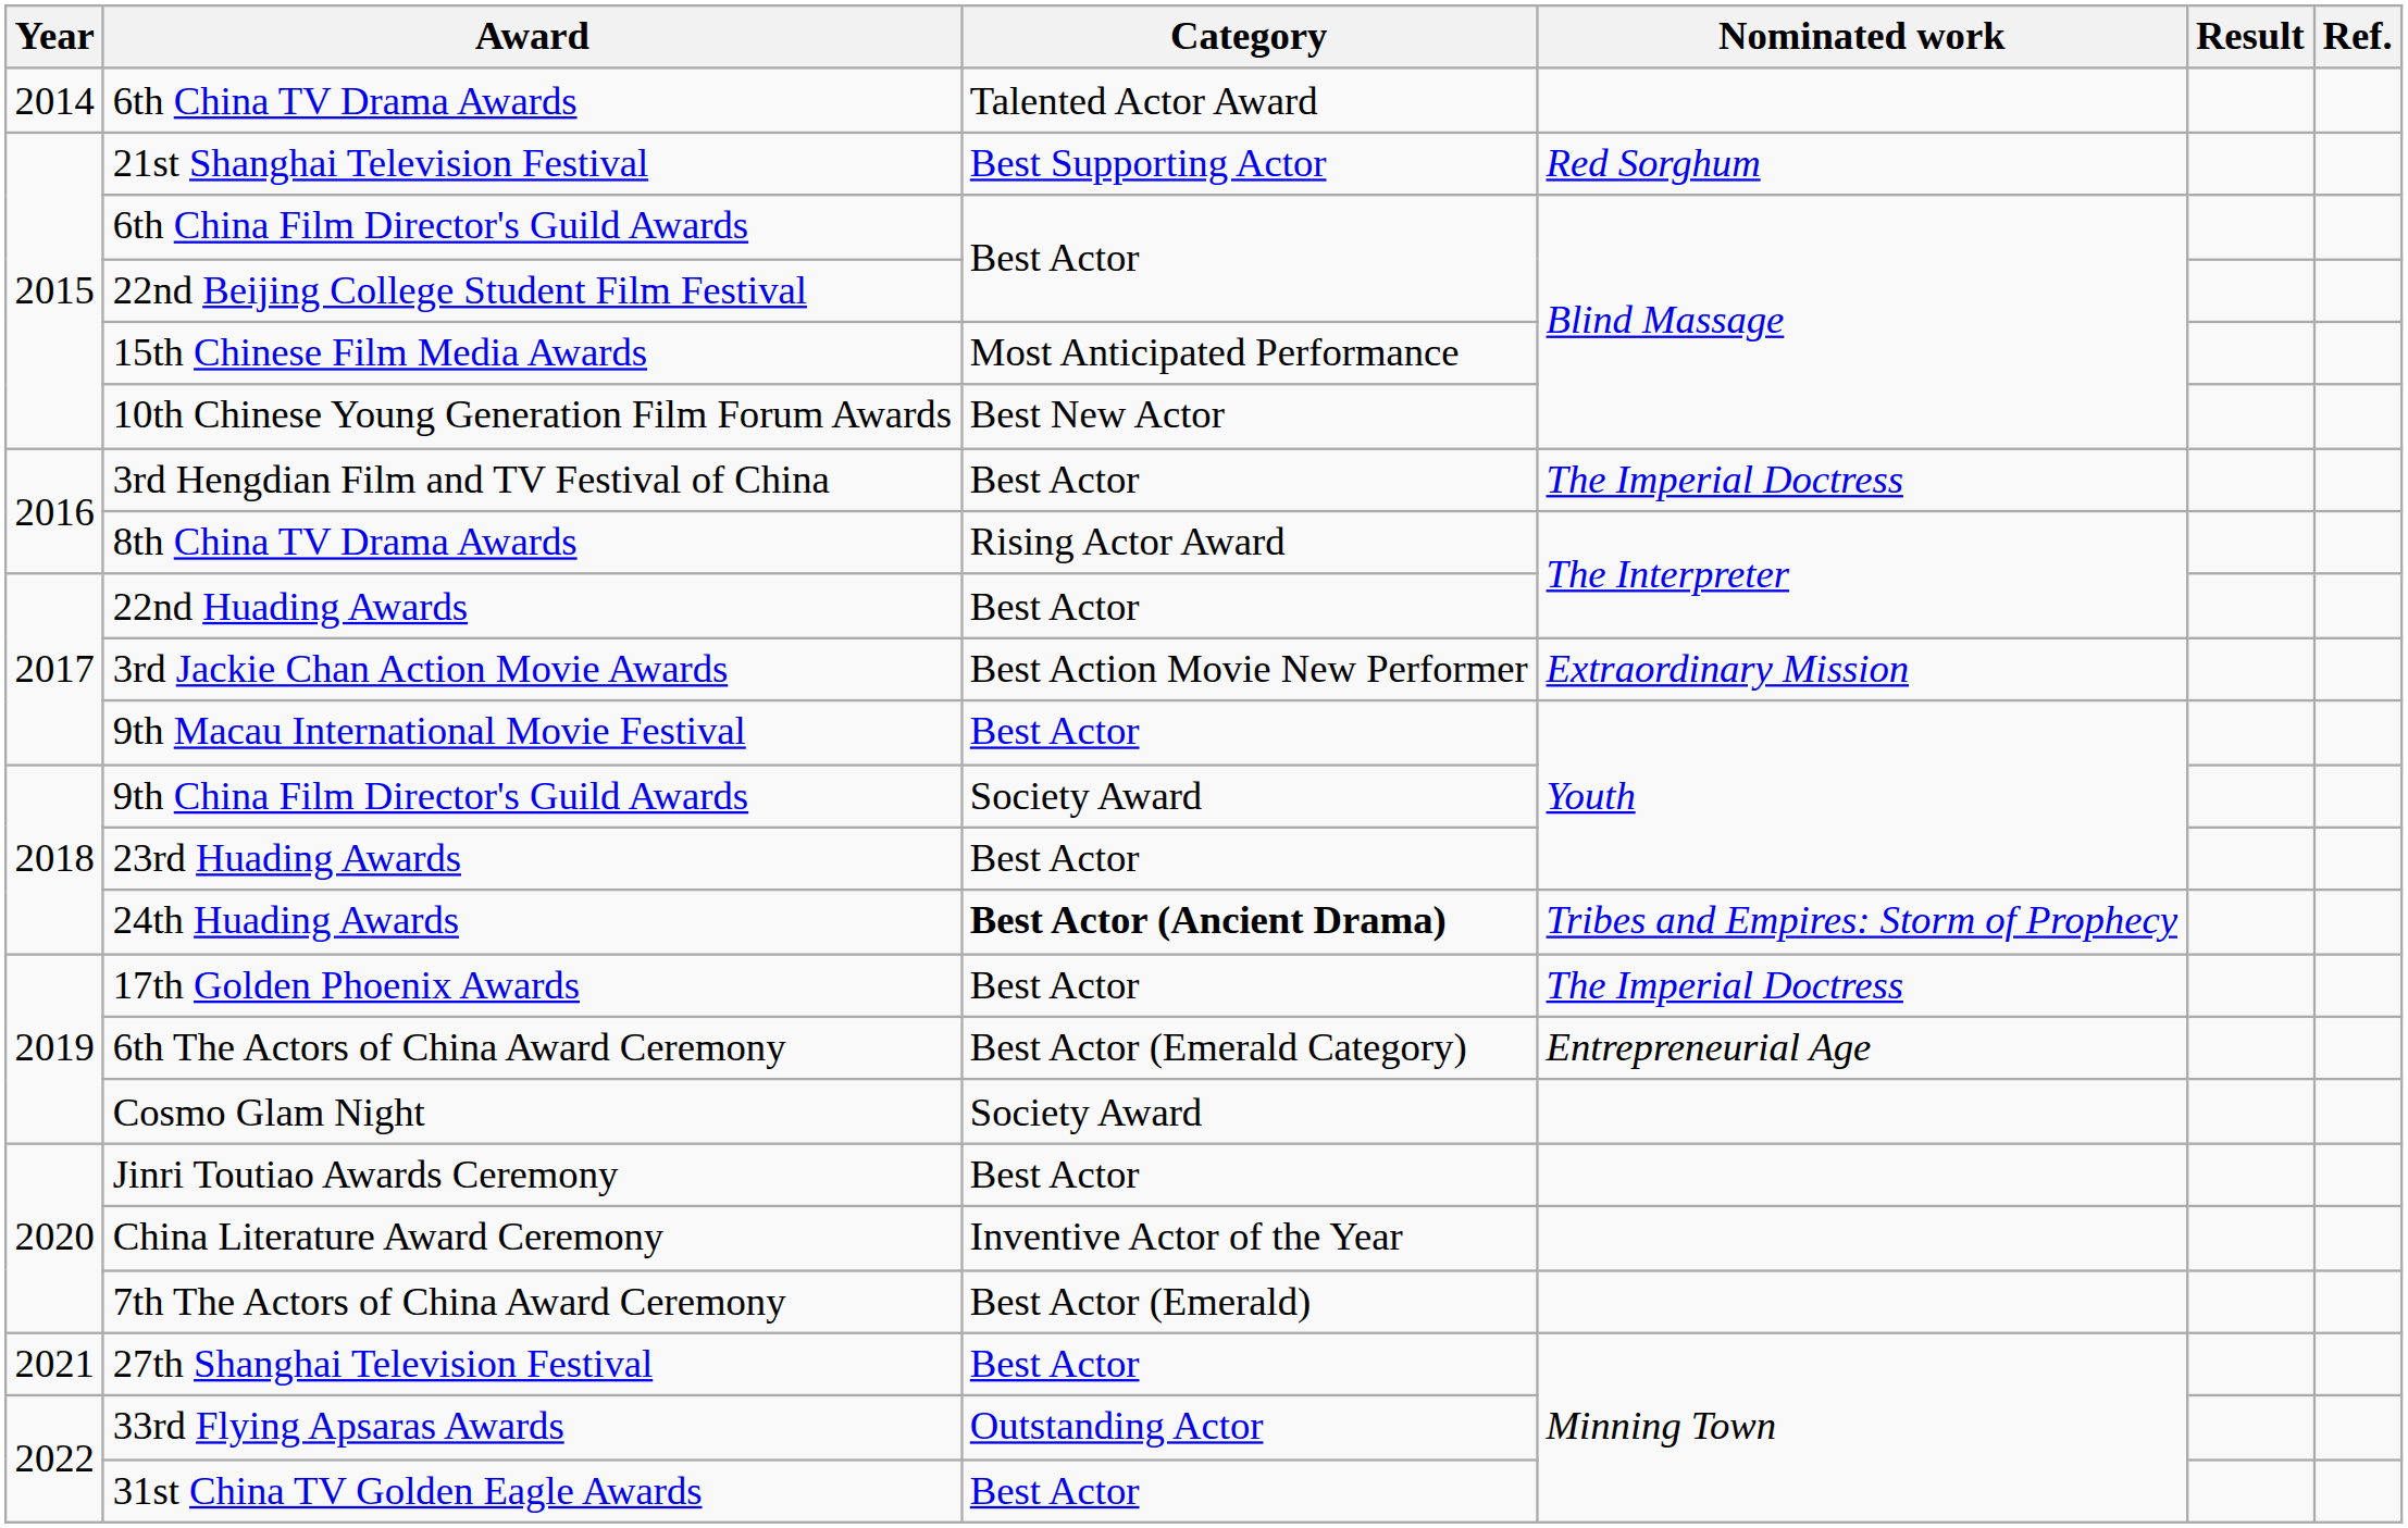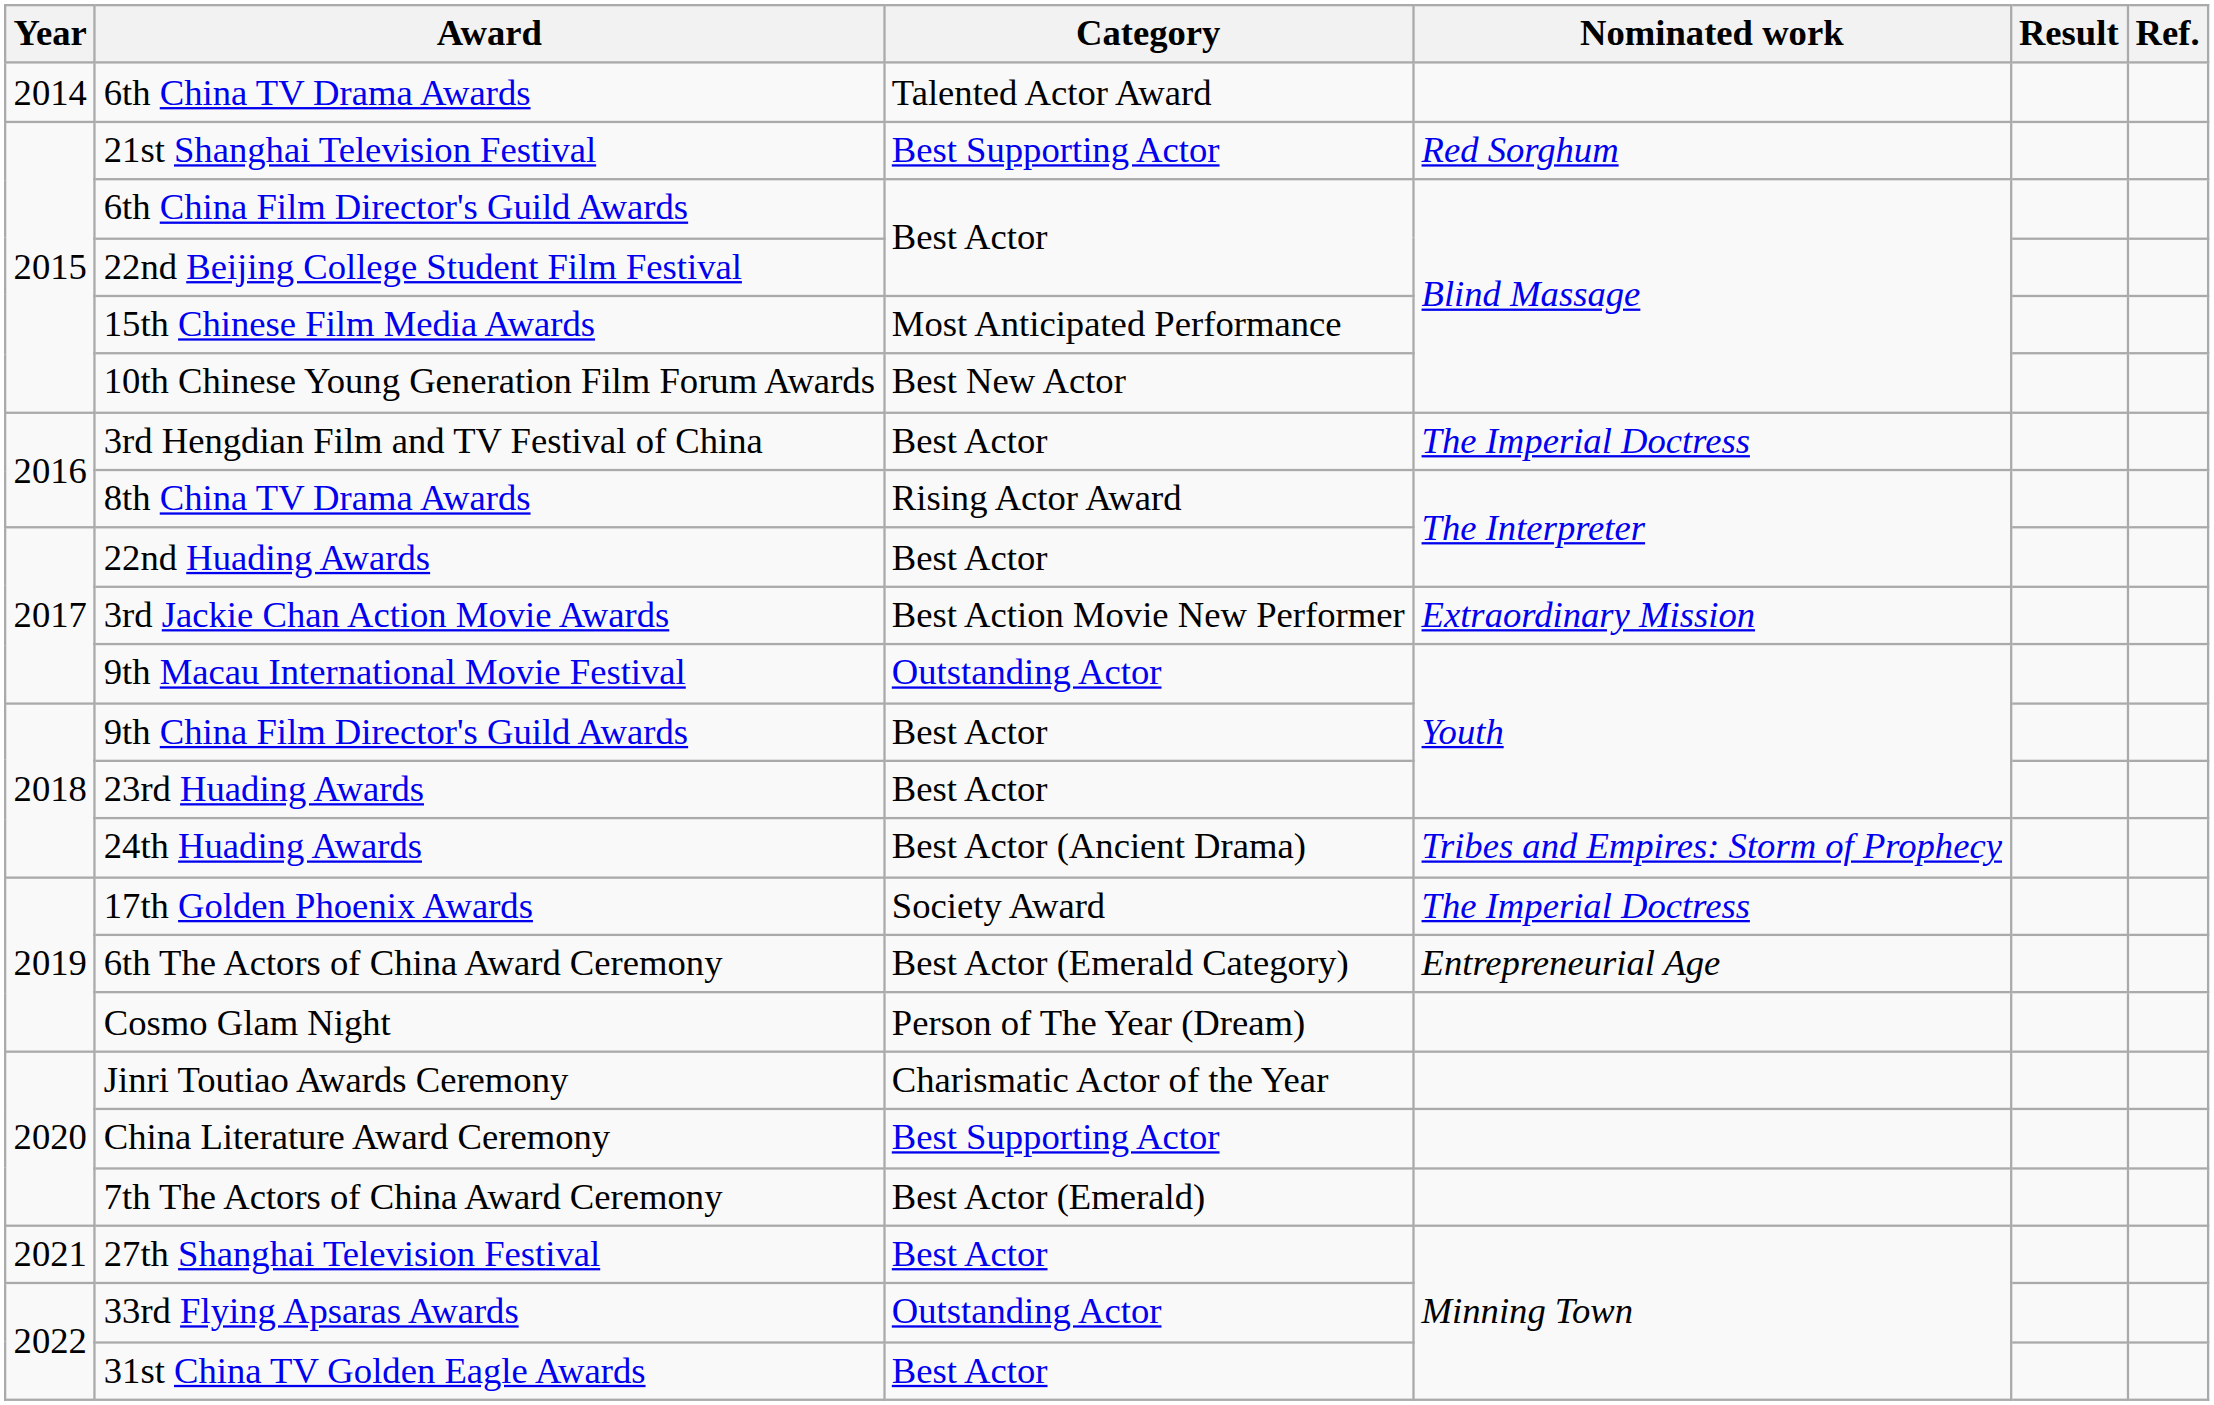9th Macau International Movie Festival | Category: Best Actor -> Outstanding Actor
9th China Film Director's Guild Awards | Category: Society Award -> Best Actor
24th Huading Awards | Category: bold -> normal
17th Golden Phoenix Awards | Category: Best Actor -> Society Award
Cosmo Glam Night | Category: Society Award -> Person of The Year (Dream)
Jinri Toutiao Awards Ceremony | Category: Best Actor -> Charismatic Actor of the Year
China Literature Award Ceremony | Category: Inventive Actor of the Year -> Best Supporting Actor
